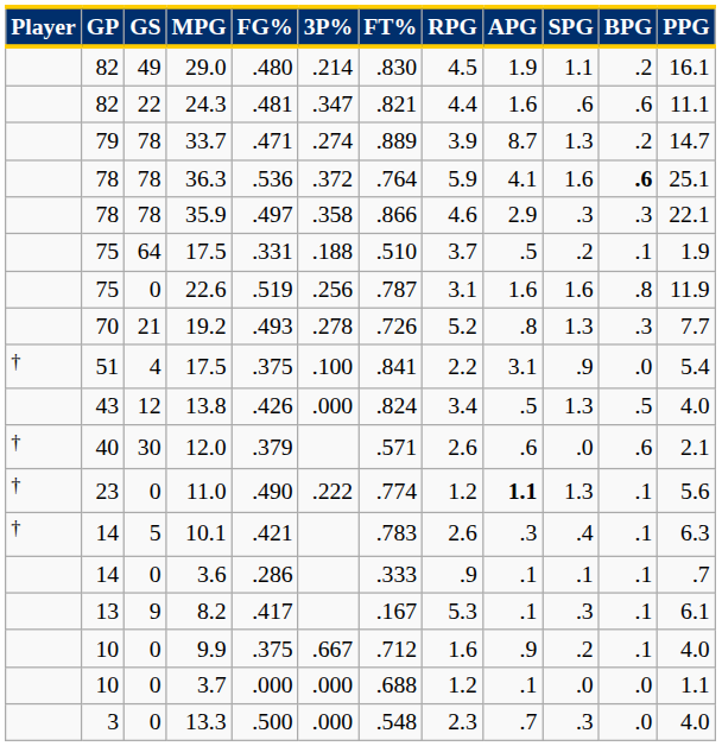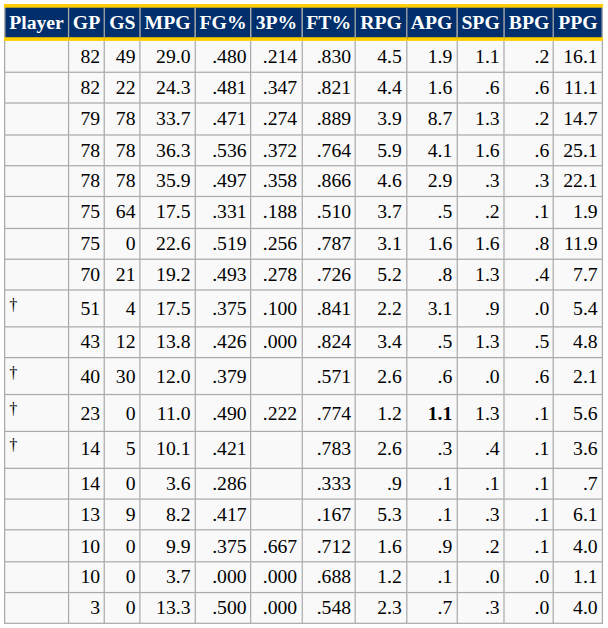36.3 | BPG: bold -> normal
19.2 | BPG: .3 -> .4
13.8 | PPG: 4.0 -> 4.8
10.1 | PPG: 6.3 -> 3.6
